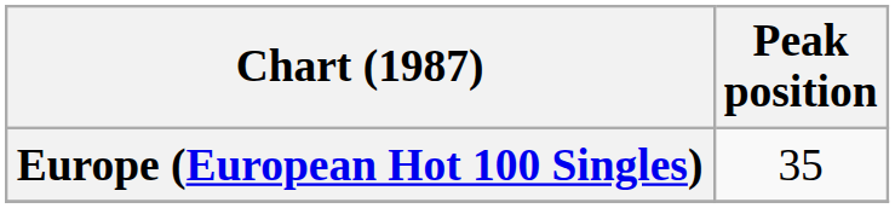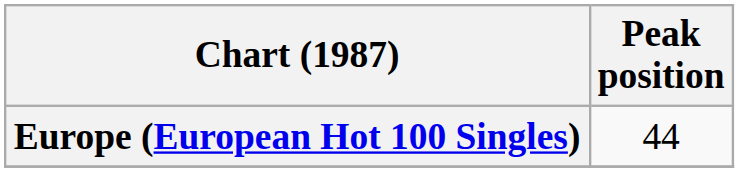Europe (European Hot 100 Singles) | Peak position: 35 -> 44
